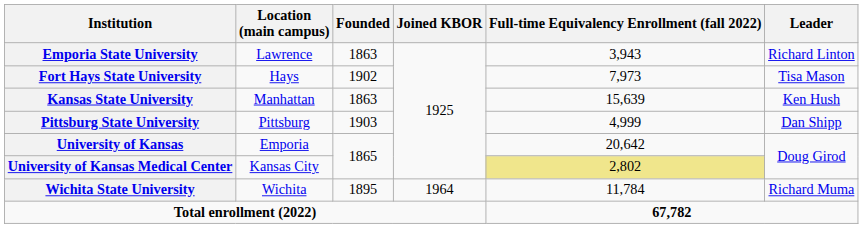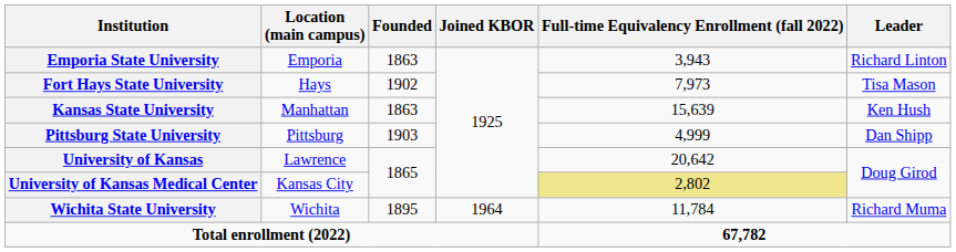Emporia State University | Location (main campus): Lawrence -> Emporia
University of Kansas | Location (main campus): Emporia -> Lawrence
